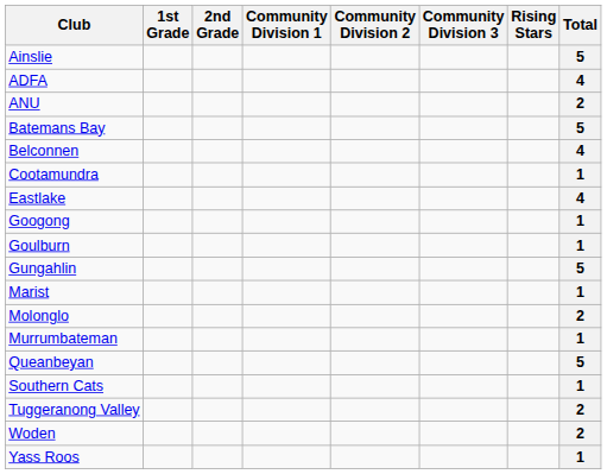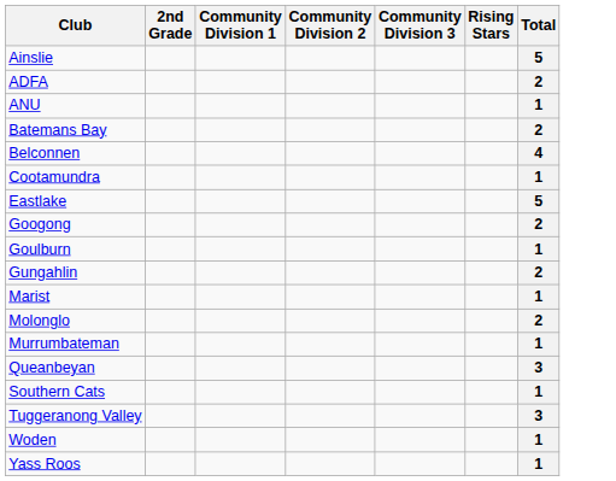- column: 1st Grade
ADFA | Total: 4 -> 2
ANU | Total: 2 -> 1
Batemans Bay | Total: 5 -> 2
Eastlake | Total: 4 -> 5
Googong | Total: 1 -> 2
Gungahlin | Total: 5 -> 2
Queanbeyan | Total: 5 -> 3
Tuggeranong Valley | Total: 2 -> 3
Woden | Total: 2 -> 1
